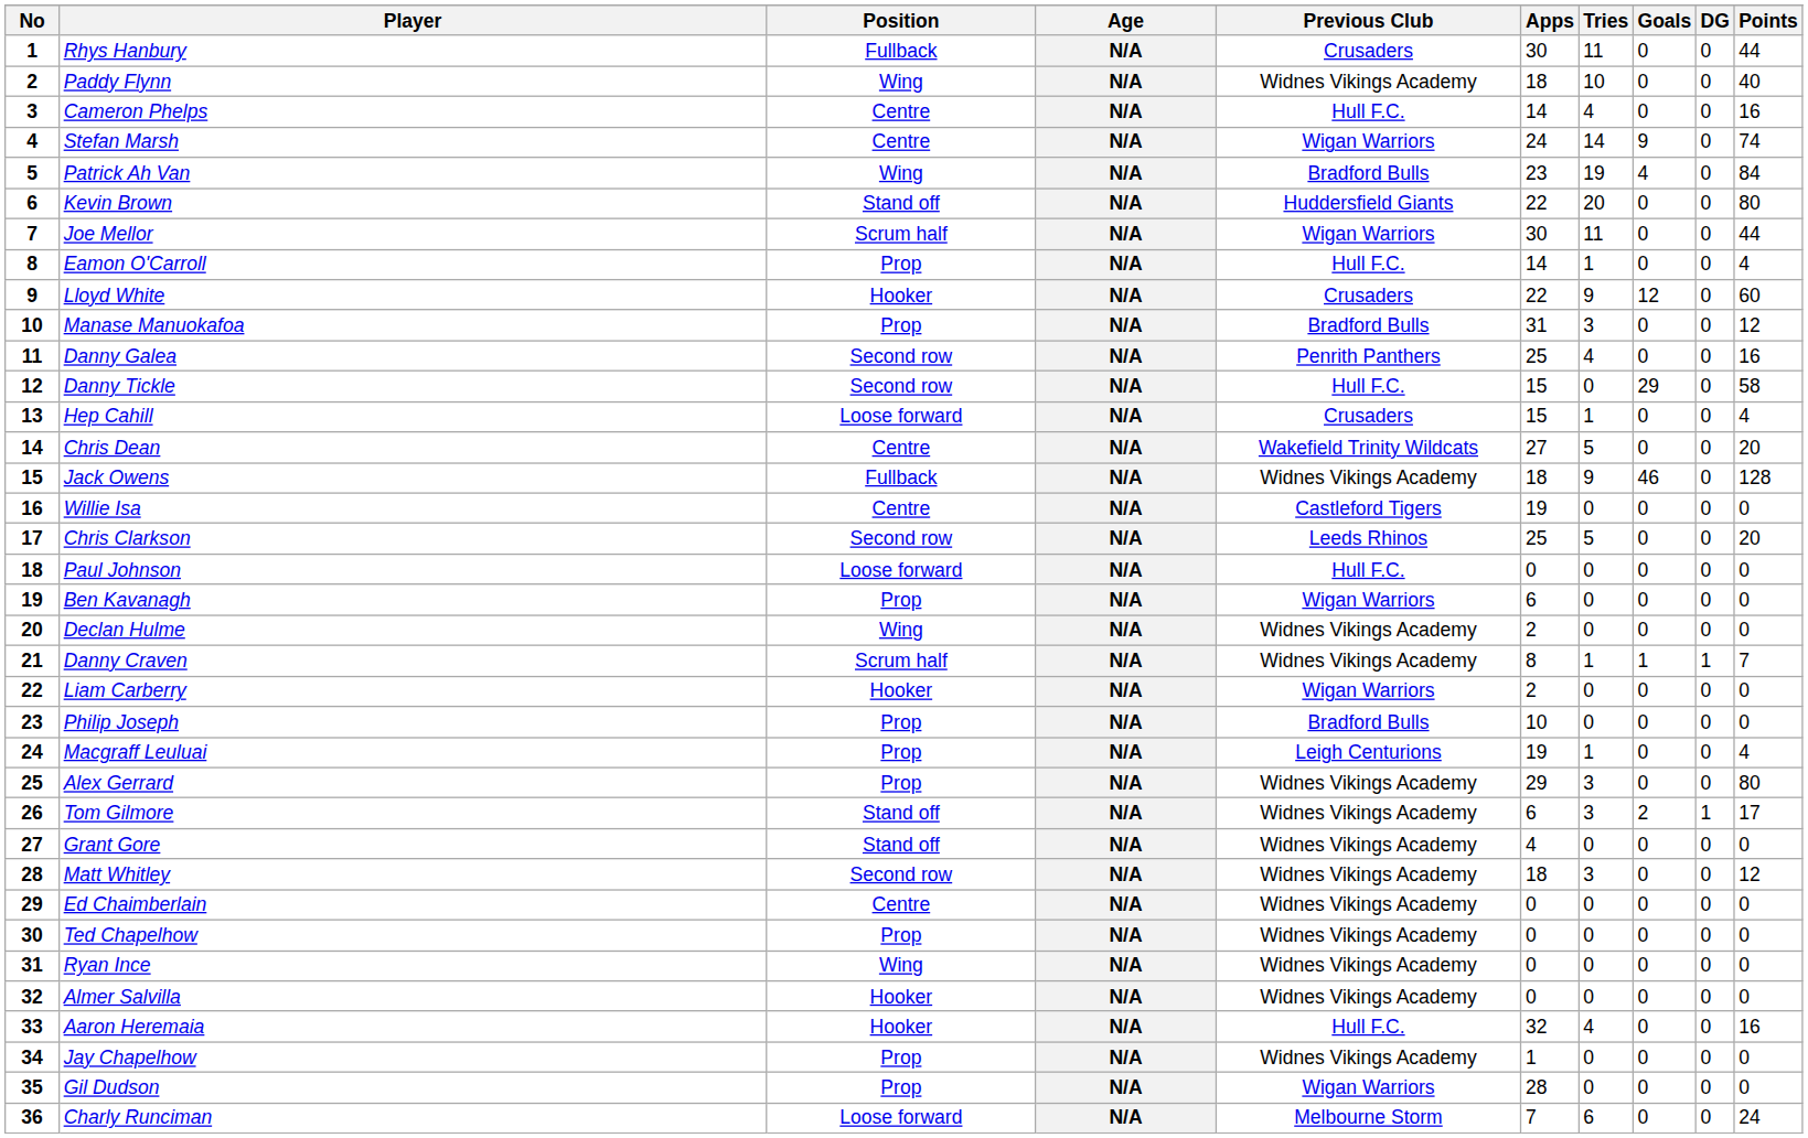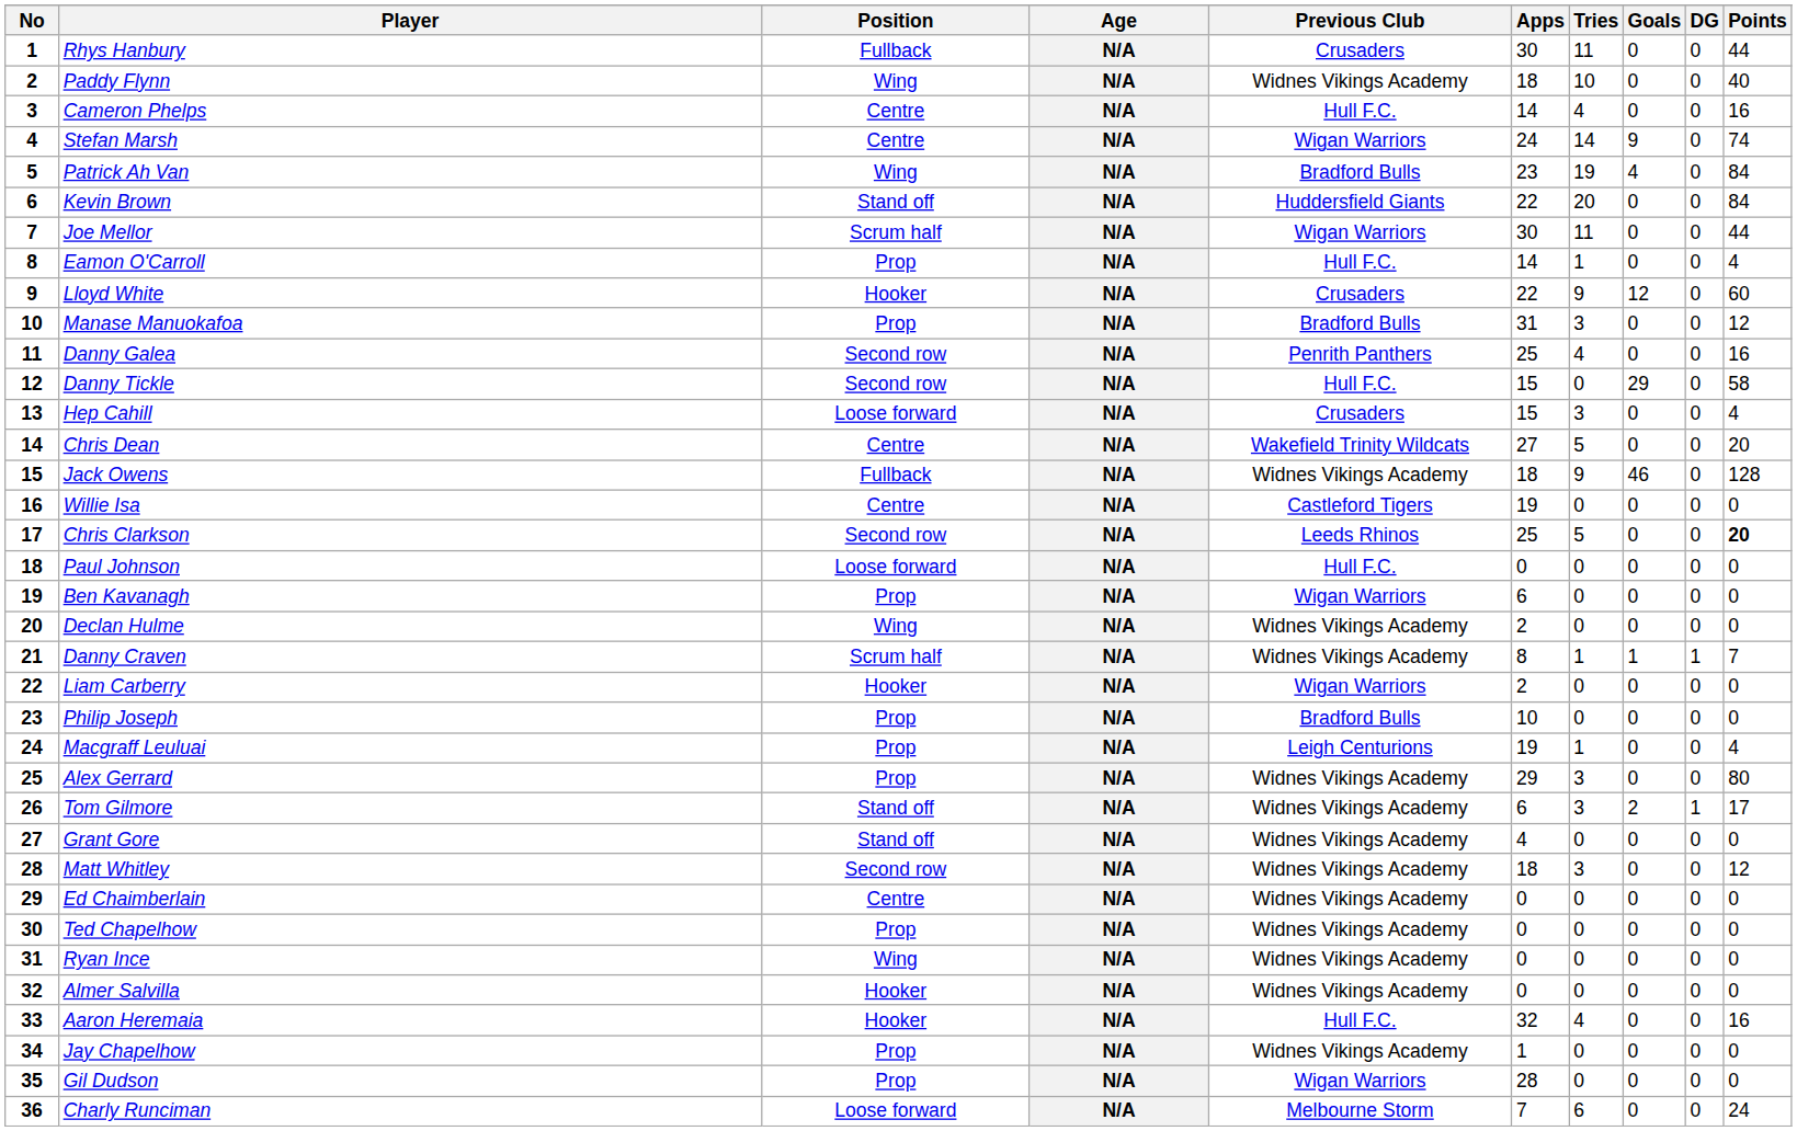Kevin Brown | Points: 80 -> 84
Hep Cahill | Tries: 1 -> 3
Chris Clarkson | Points: normal -> bold
